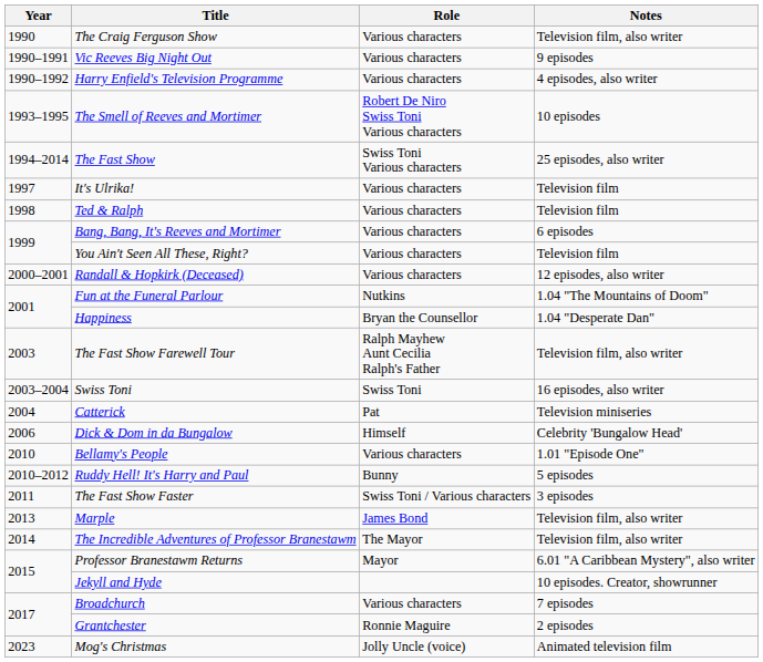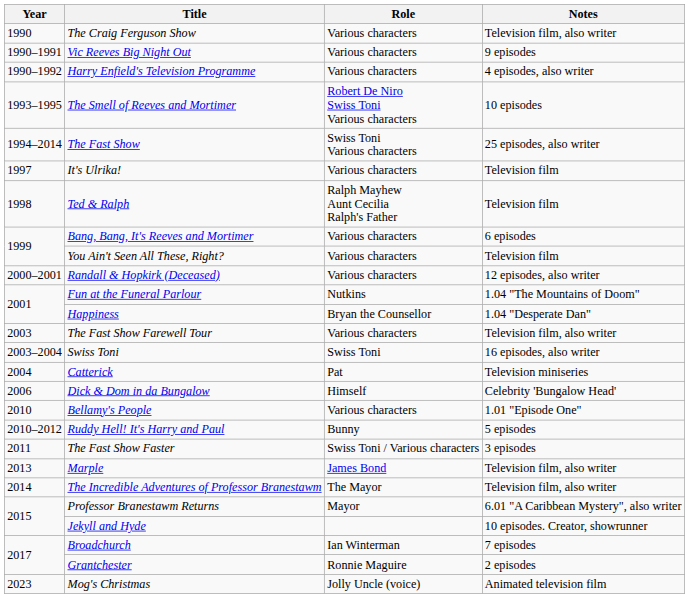Ted & Ralph | Role: Various characters -> Ralph Mayhew Aunt Cecilia Ralph's Father
The Fast Show Farewell Tour | Role: Ralph Mayhew Aunt Cecilia Ralph's Father -> Various characters
Broadchurch | Role: Various characters -> Ian Winterman
